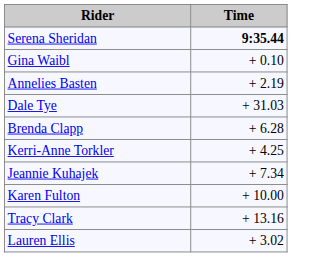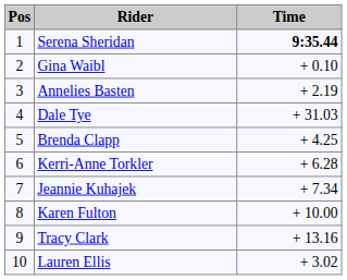+ column: Pos | 1 | 2 | 3 | 4 | 5 | 6 | 7 | 8 | 9 | 10
Brenda Clapp | Time: + 6.28 -> + 4.25
Kerri-Anne Torkler | Time: + 4.25 -> + 6.28
